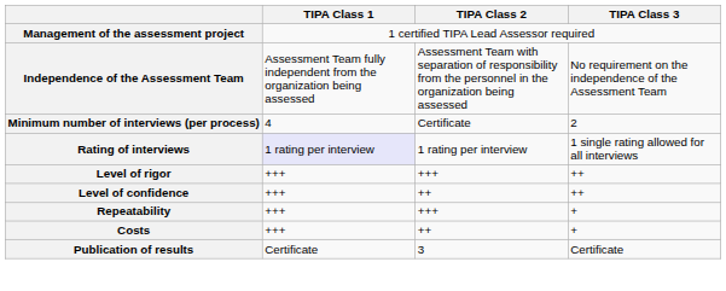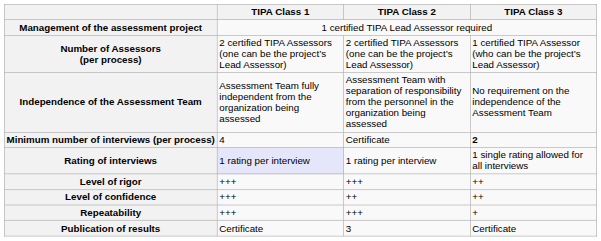+ row: Number of Assessors (per process) | 2 certified TIPA Assessors (one can be the project’s Lead Assessor) | 2 certified TIPA Assessors (one can be the project’s Lead Assessor) | 1 certified TIPA Assessor (who can be the project’s Lead Assessor)
Minimum number of interviews (per process) | TIPA Class 3: normal -> bold
- row: Costs | +++ | ++ | +
